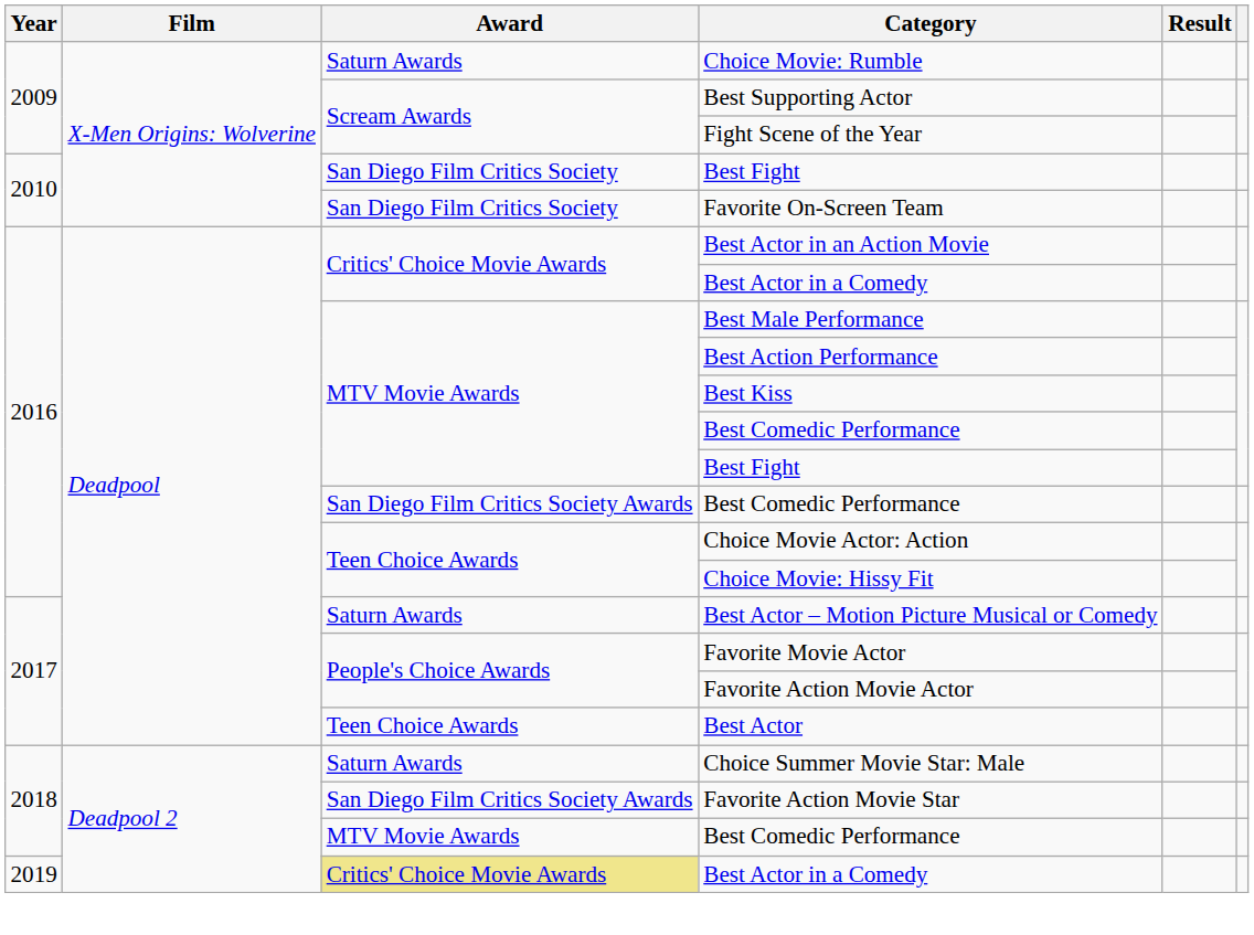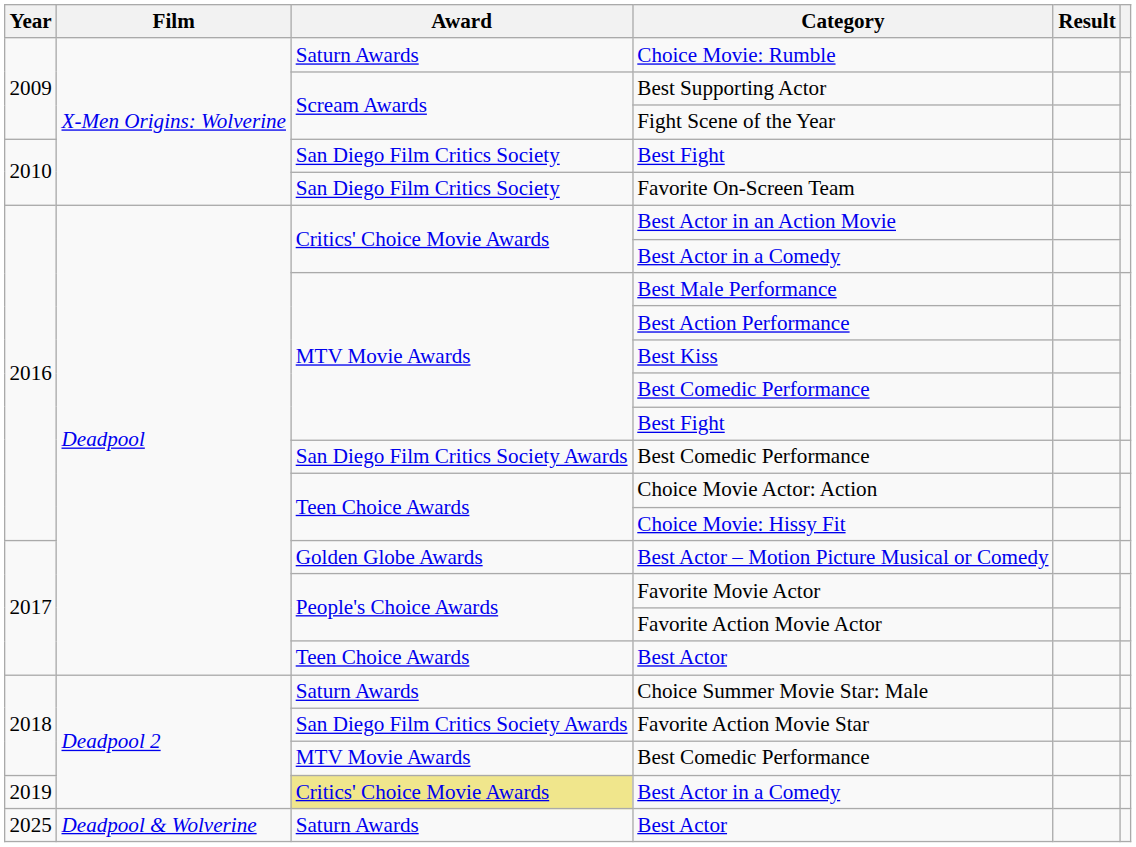Best Actor – Motion Picture Musical or Comedy | Award: Saturn Awards -> Golden Globe Awards
+ row: 2025 | Deadpool & Wolverine | Saturn Awards | Best Actor
